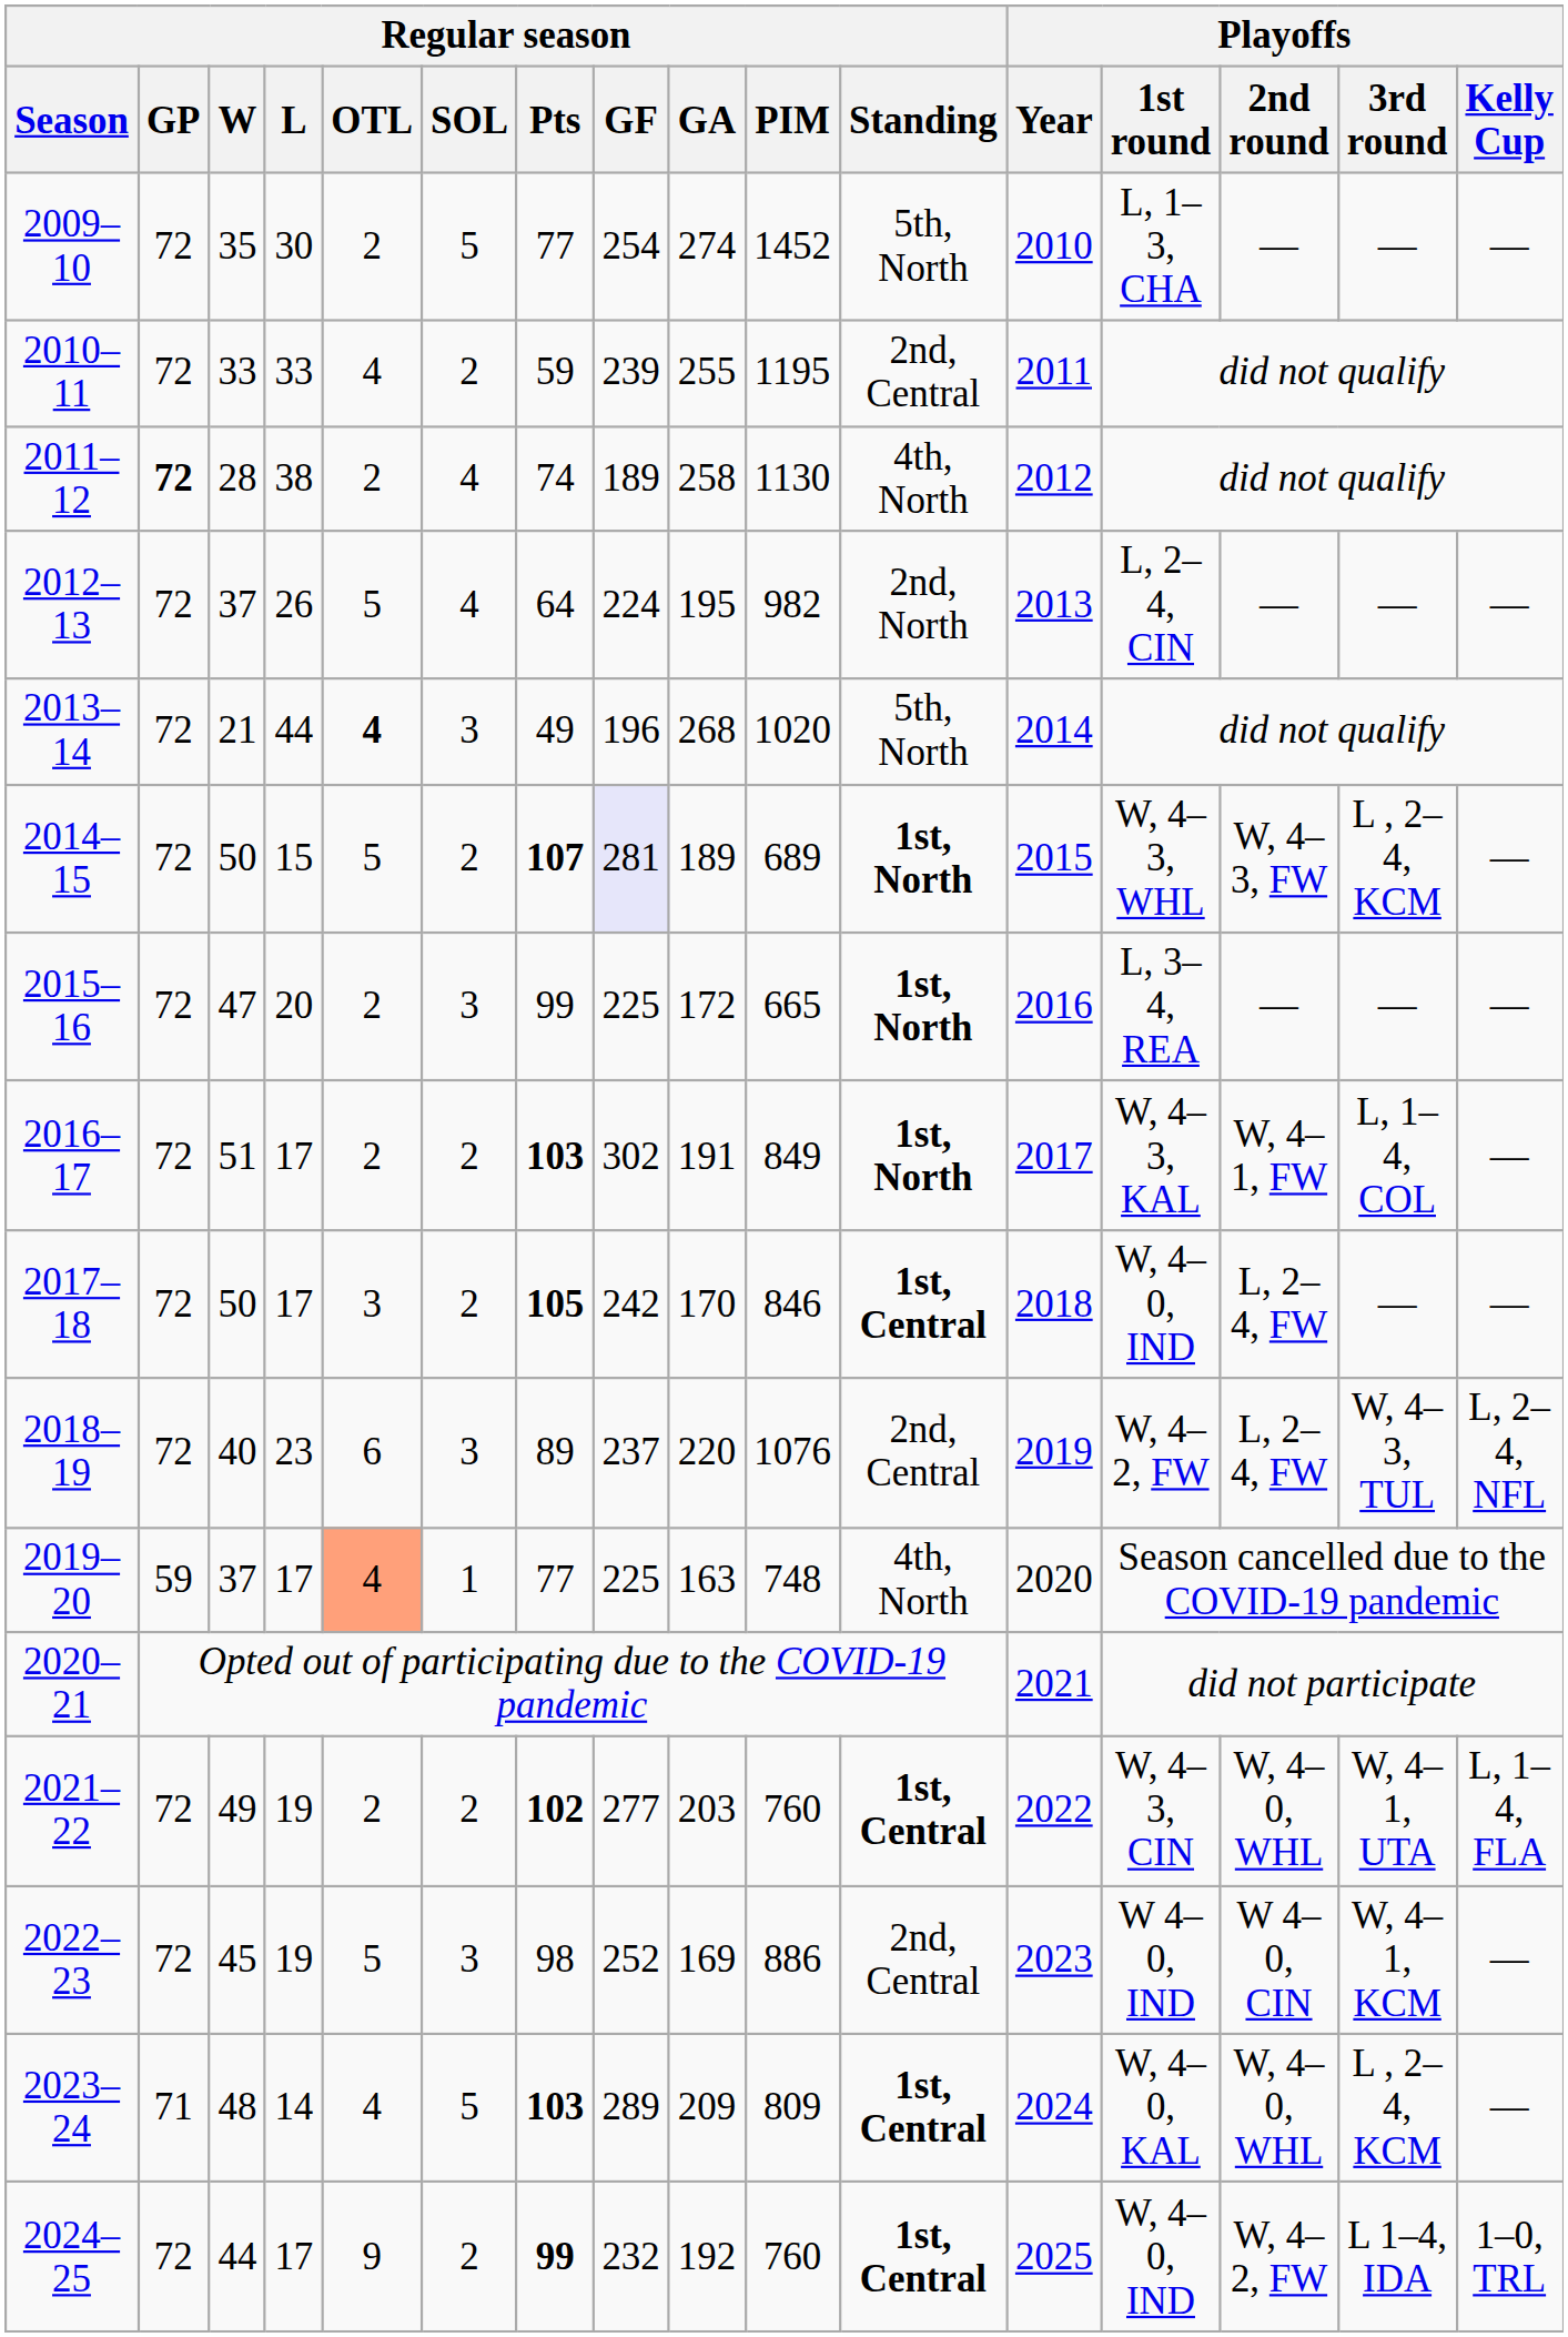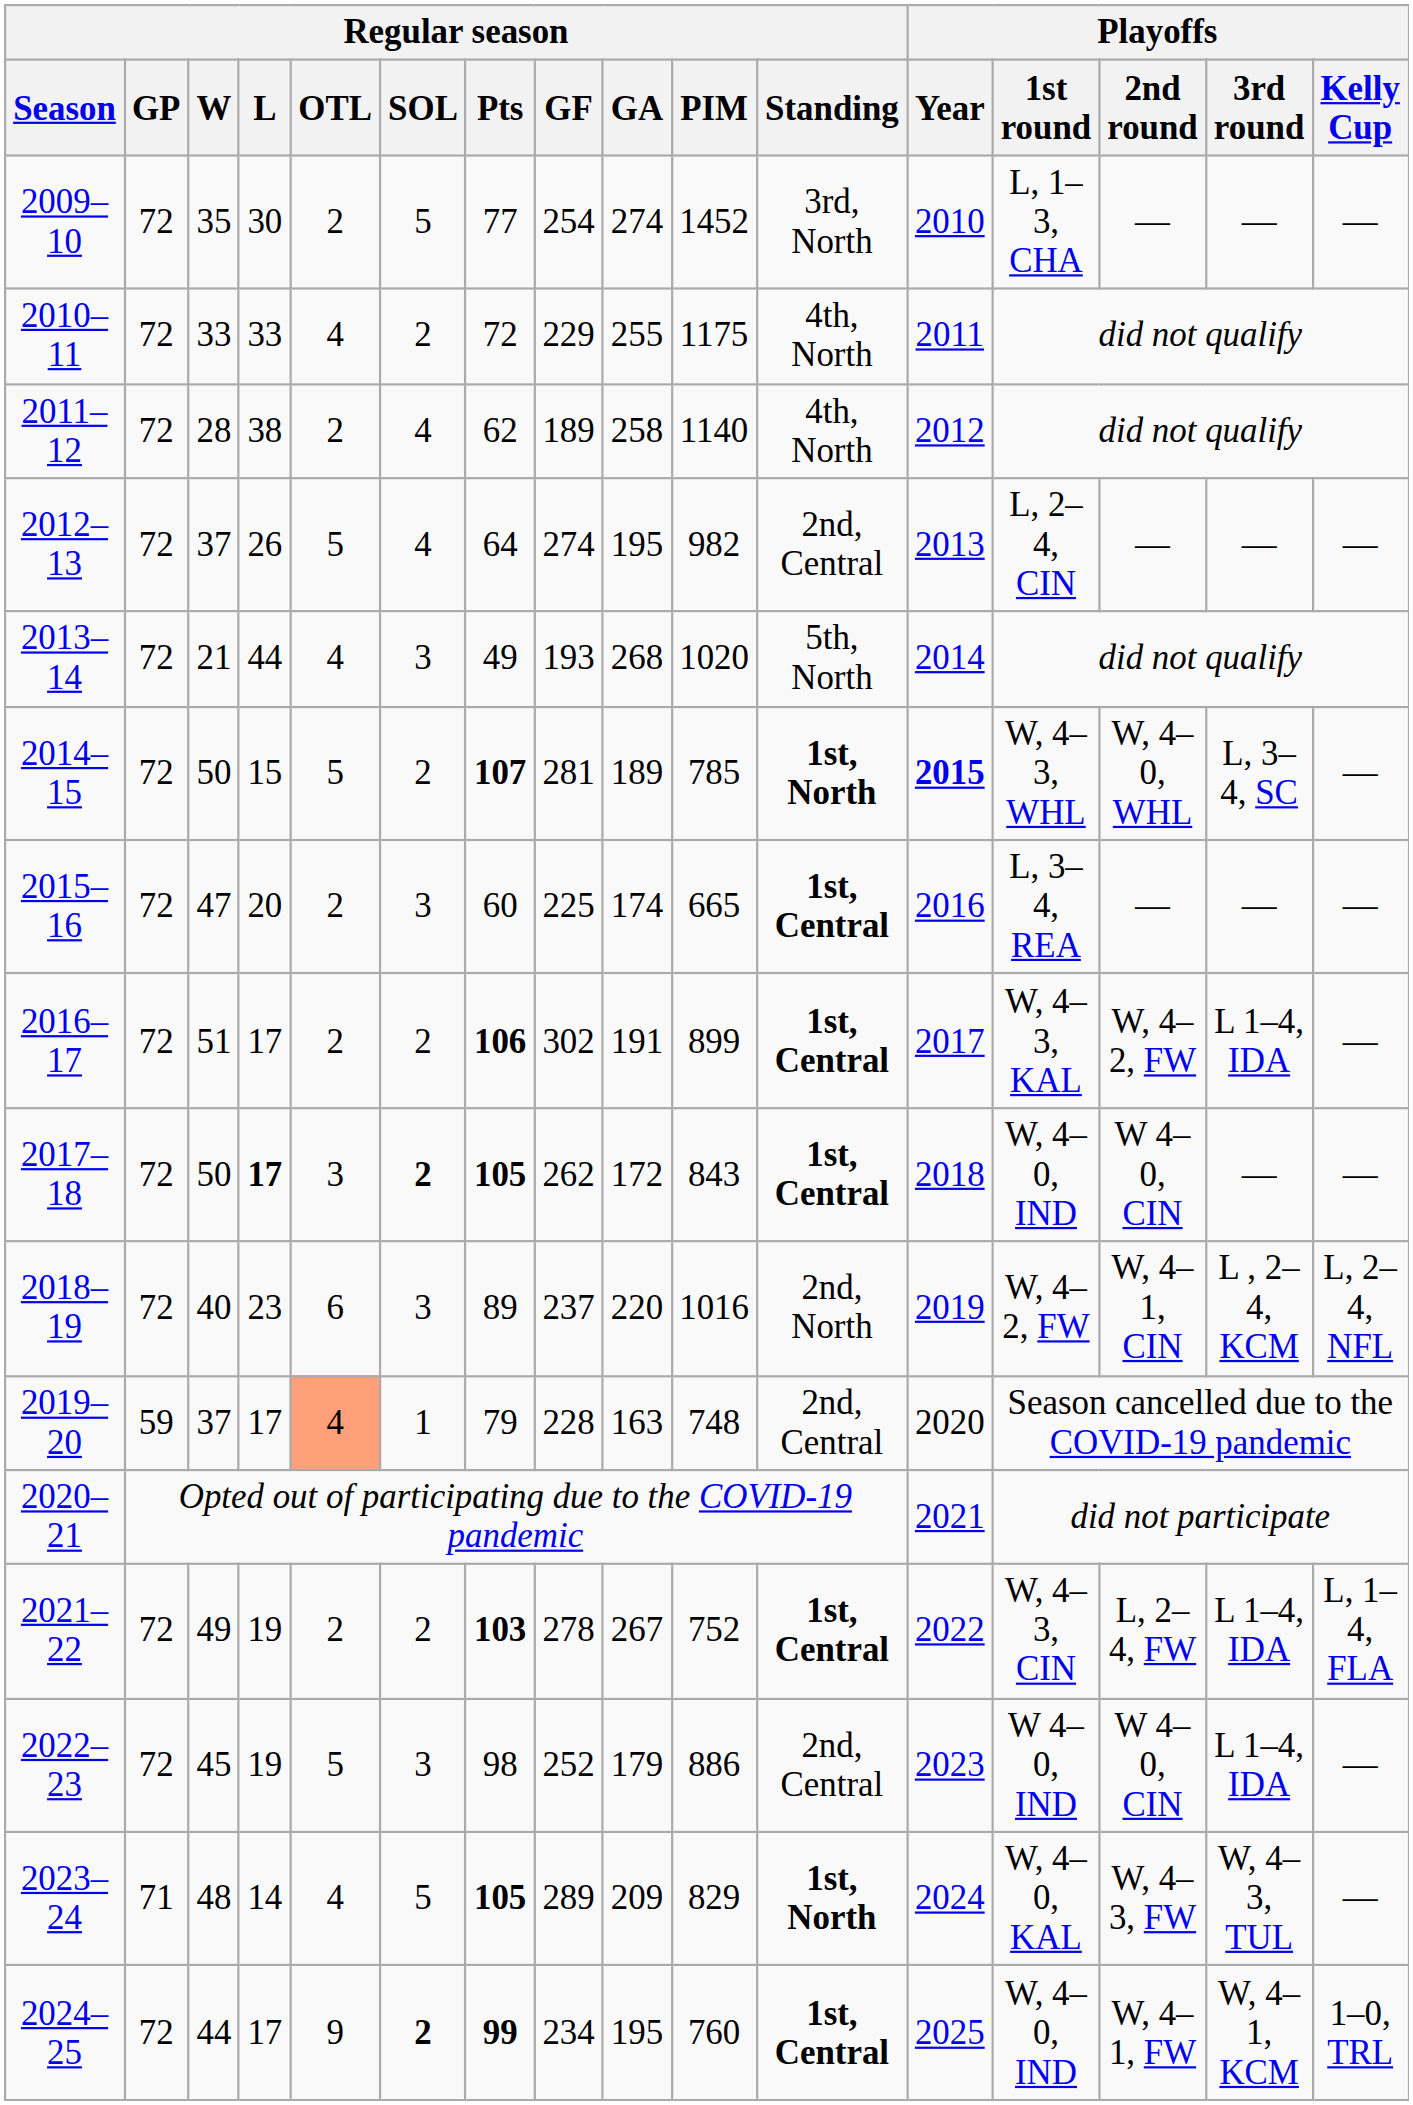2009–10 | Regular season / Standing: 5th, North -> 3rd, North
2010–11 | Regular season / Pts: 59 -> 72
2010–11 | Regular season / GF: 239 -> 229
2010–11 | Regular season / PIM: 1195 -> 1175
2010–11 | Regular season / Standing: 2nd, Central -> 4th, North
2011–12 | Regular season / GP: bold -> normal
2011–12 | Regular season / Pts: 74 -> 62
2011–12 | Regular season / PIM: 1130 -> 1140
2012–13 | Regular season / GF: 224 -> 274
2012–13 | Regular season / Standing: 2nd, North -> 2nd, Central
2013–14 | Regular season / OTL: bold -> normal
2013–14 | Regular season / GF: 196 -> 193
2014–15 | Regular season / GF: lavender background -> no background
2014–15 | Regular season / PIM: 689 -> 785
2014–15 | Playoffs / Year: normal -> bold
2014–15 | Playoffs / 2nd round: W, 4–3, FW -> W, 4–0, WHL
2014–15 | Playoffs / 3rd round: L , 2–4, KCM -> L, 3–4, SC
2015–16 | Regular season / Pts: 99 -> 60
2015–16 | Regular season / GA: 172 -> 174
2015–16 | Regular season / Standing: 1st, North -> 1st, Central
2016–17 | Regular season / Pts: 103 -> 106
2016–17 | Regular season / PIM: 849 -> 899
2016–17 | Regular season / Standing: 1st, North -> 1st, Central
2016–17 | Playoffs / 2nd round: W, 4–1, FW -> W, 4–2, FW
2016–17 | Playoffs / 3rd round: L, 1–4, COL -> L 1–4, IDA
2017–18 | Regular season / L: normal -> bold
2017–18 | Regular season / SOL: normal -> bold
2017–18 | Regular season / GF: 242 -> 262
2017–18 | Regular season / GA: 170 -> 172
2017–18 | Regular season / PIM: 846 -> 843
2017–18 | Playoffs / 2nd round: L, 2–4, FW -> W 4–0, CIN
2018–19 | Regular season / PIM: 1076 -> 1016
2018–19 | Regular season / Standing: 2nd, Central -> 2nd, North
2018–19 | Playoffs / 2nd round: L, 2–4, FW -> W, 4–1, CIN
2018–19 | Playoffs / 3rd round: W, 4–3, TUL -> L , 2–4, KCM
2019–20 | Regular season / Pts: 77 -> 79
2019–20 | Regular season / GF: 225 -> 228
2019–20 | Regular season / Standing: 4th, North -> 2nd, Central
2021–22 | Regular season / Pts: 102 -> 103
2021–22 | Regular season / GF: 277 -> 278
2021–22 | Regular season / GA: 203 -> 267
2021–22 | Regular season / PIM: 760 -> 752
2021–22 | Playoffs / 2nd round: W, 4–0, WHL -> L, 2–4, FW
2021–22 | Playoffs / 3rd round: W, 4–1, UTA -> L 1–4, IDA
2022–23 | Regular season / GA: 169 -> 179
2022–23 | Playoffs / 3rd round: W, 4–1, KCM -> L 1–4, IDA
2023–24 | Regular season / Pts: 103 -> 105
2023–24 | Regular season / PIM: 809 -> 829
2023–24 | Regular season / Standing: 1st, Central -> 1st, North
2023–24 | Playoffs / 2nd round: W, 4–0, WHL -> W, 4–3, FW
2023–24 | Playoffs / 3rd round: L , 2–4, KCM -> W, 4–3, TUL
2024–25 | Regular season / SOL: normal -> bold
2024–25 | Regular season / GF: 232 -> 234
2024–25 | Regular season / GA: 192 -> 195
2024–25 | Playoffs / 2nd round: W, 4–2, FW -> W, 4–1, FW
2024–25 | Playoffs / 3rd round: L 1–4, IDA -> W, 4–1, KCM
